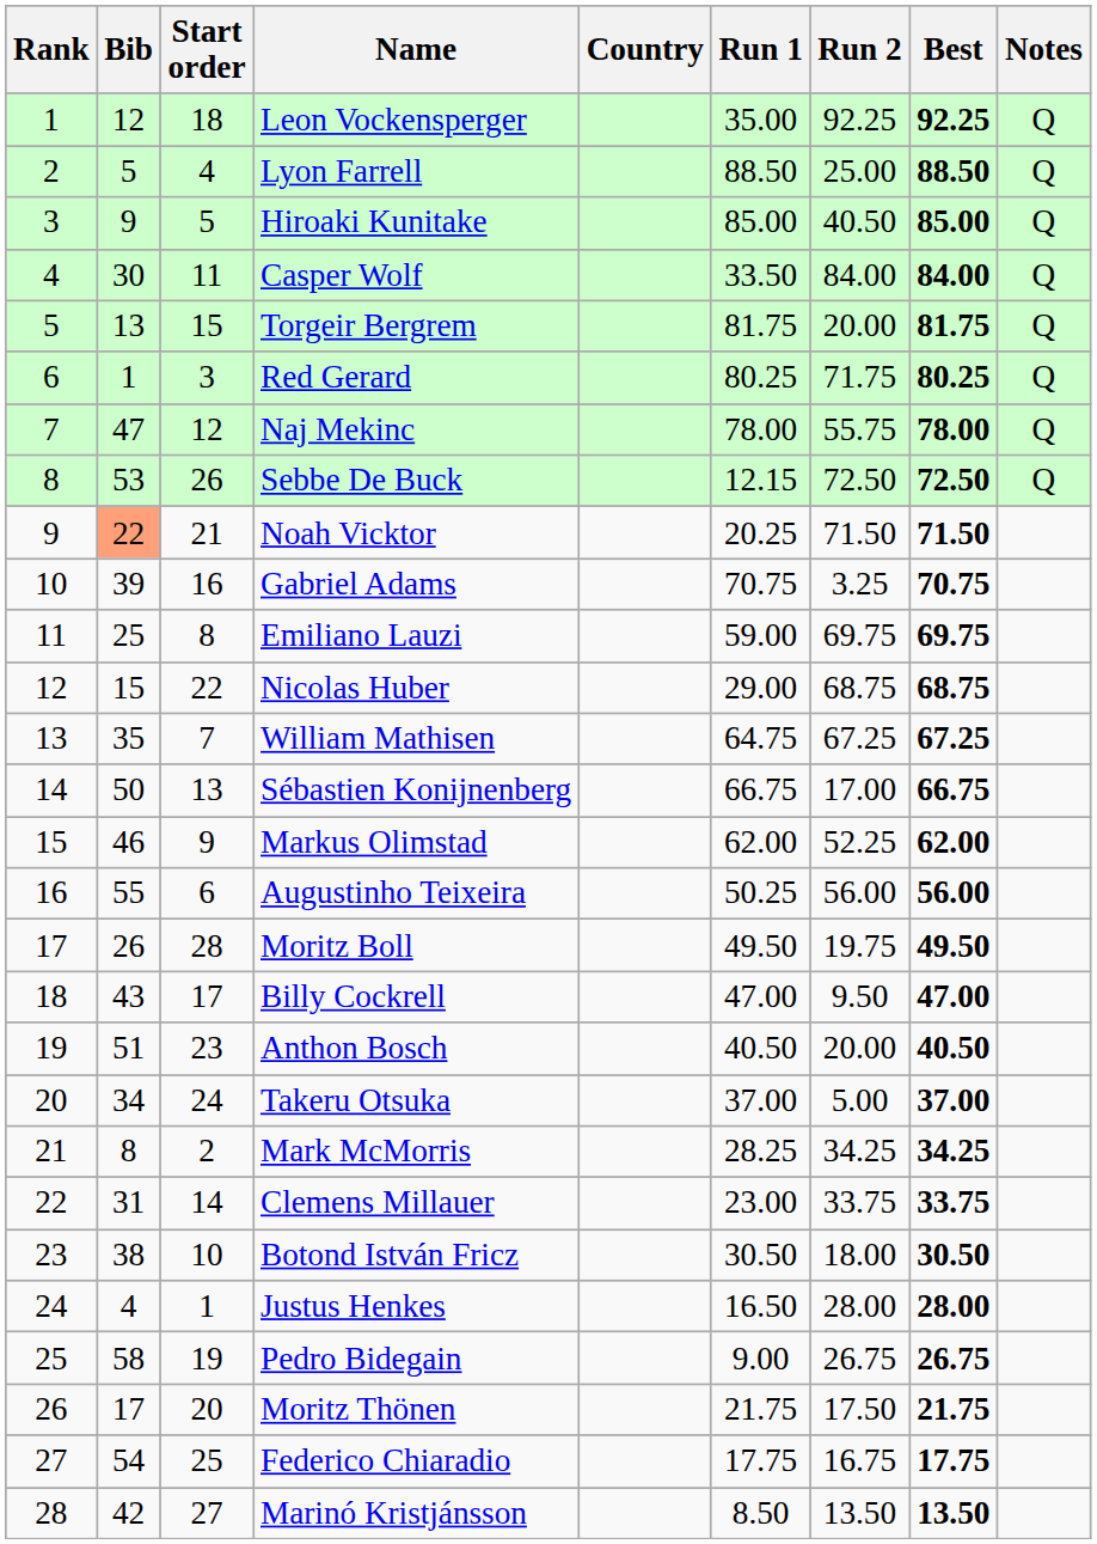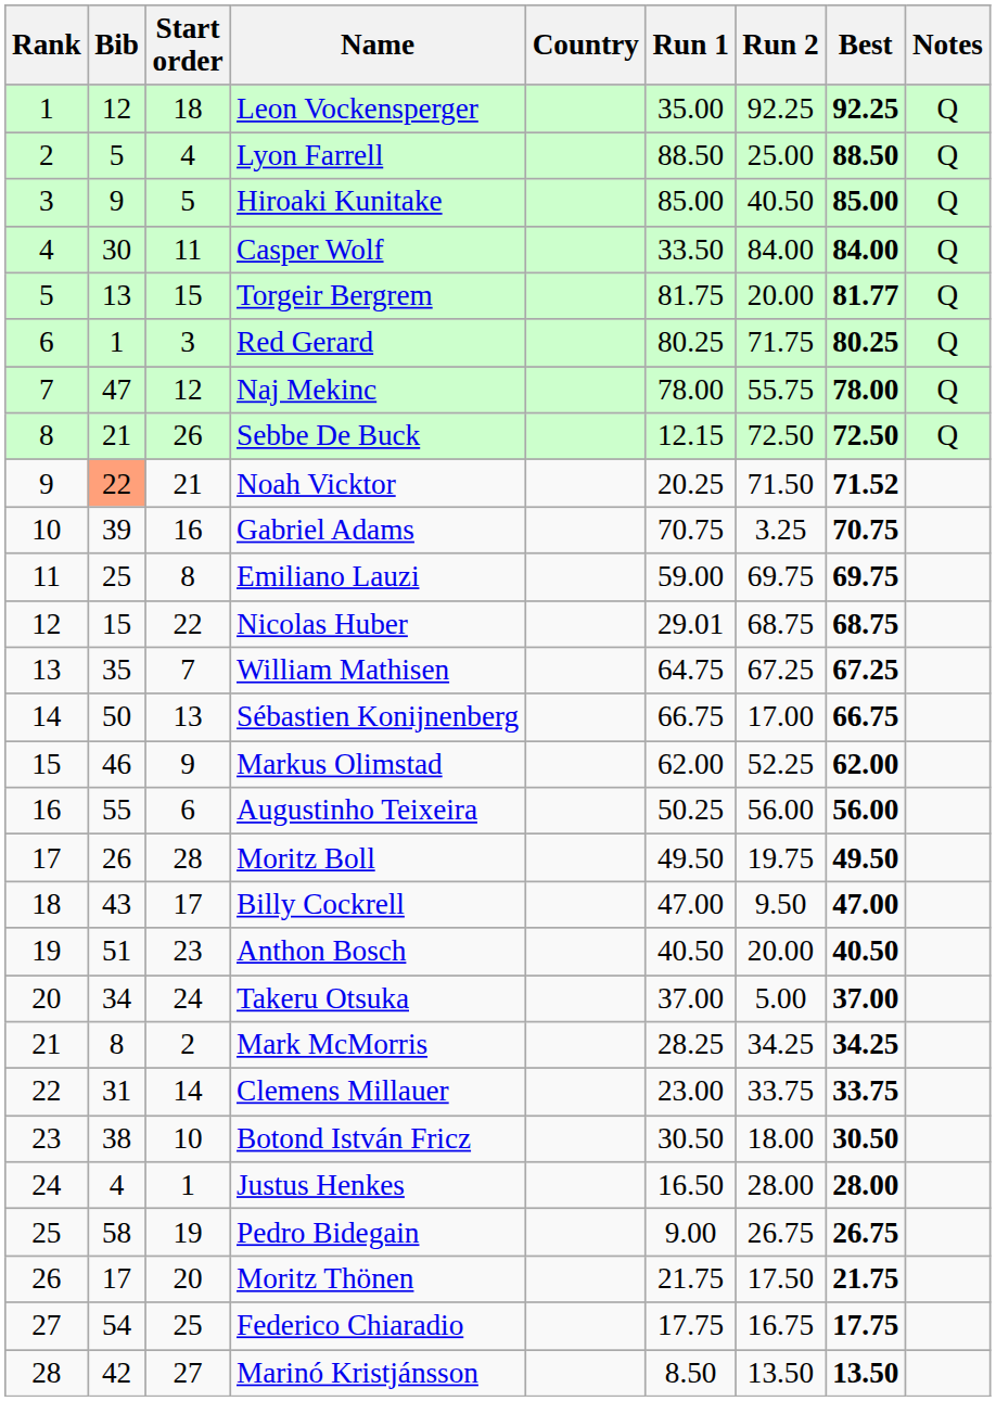Torgeir Bergrem | Best: 81.75 -> 81.77
Sebbe De Buck | Bib: 53 -> 21
Noah Vicktor | Best: 71.50 -> 71.52
Nicolas Huber | Run 1: 29.00 -> 29.01
